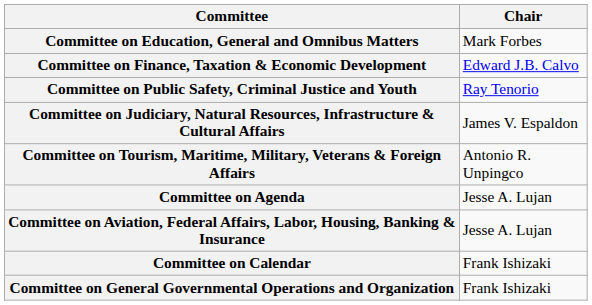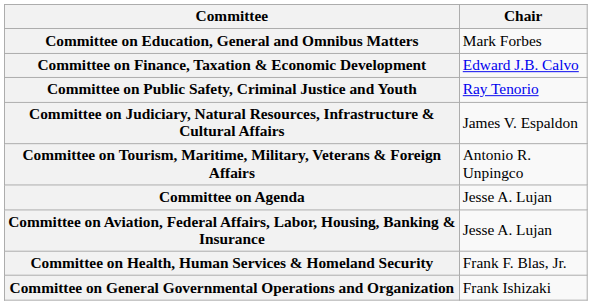+ row: Committee on Health, Human Services & Homeland Security | Frank F. Blas, Jr.
- row: Committee on Calendar | Frank Ishizaki
